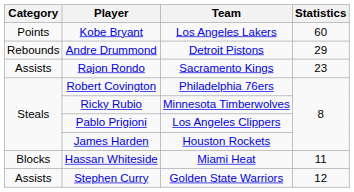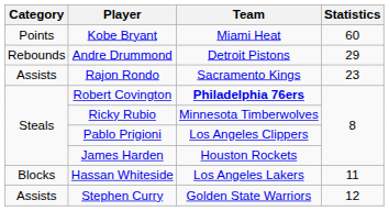Kobe Bryant | Team: Los Angeles Lakers -> Miami Heat
Robert Covington | Team: normal -> bold
Hassan Whiteside | Team: Miami Heat -> Los Angeles Lakers
